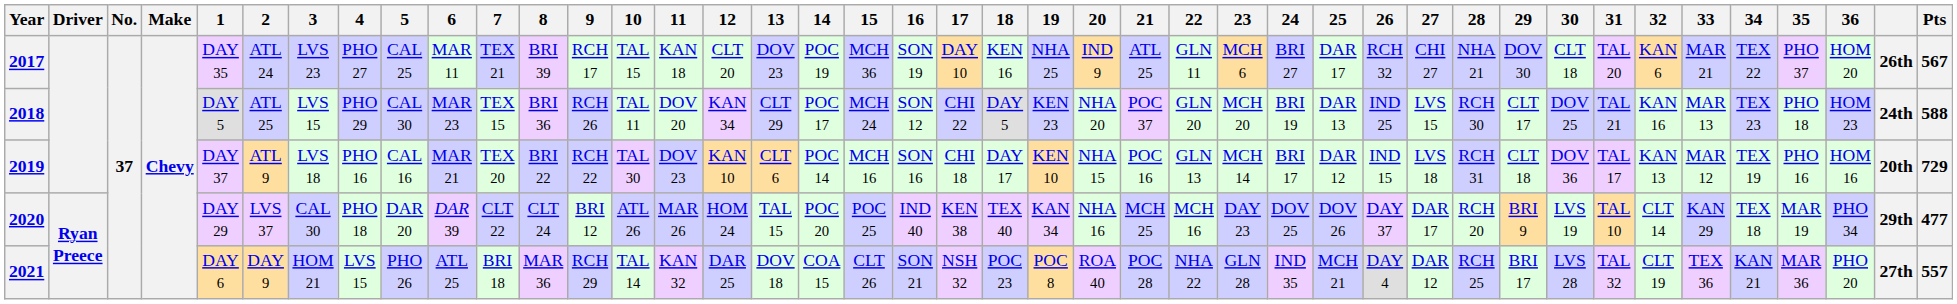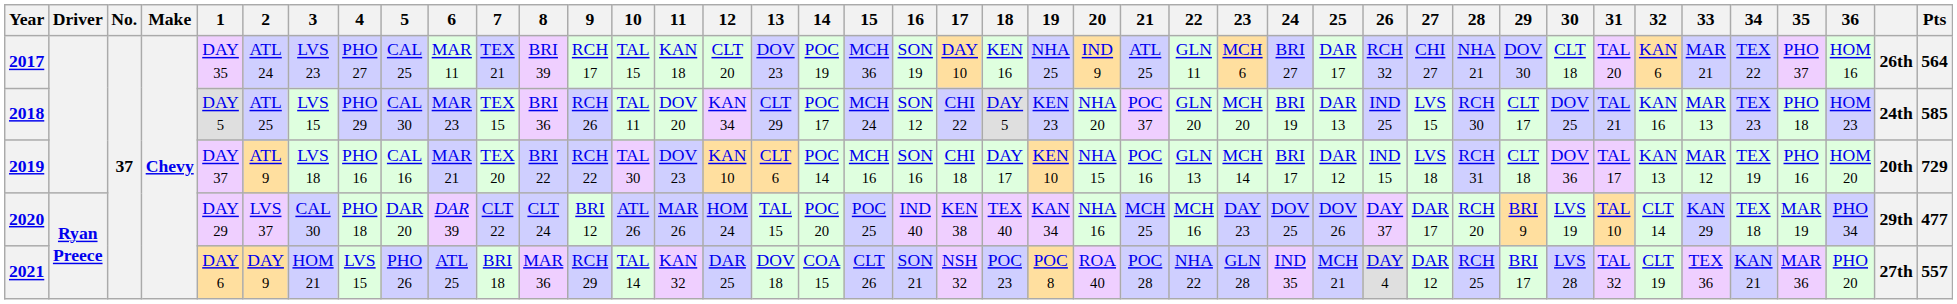2017 | 36: HOM 20 -> HOM 16
2017 | Pts: 567 -> 564
2018 | Pts: 588 -> 585
2019 | 36: HOM 16 -> HOM 20
